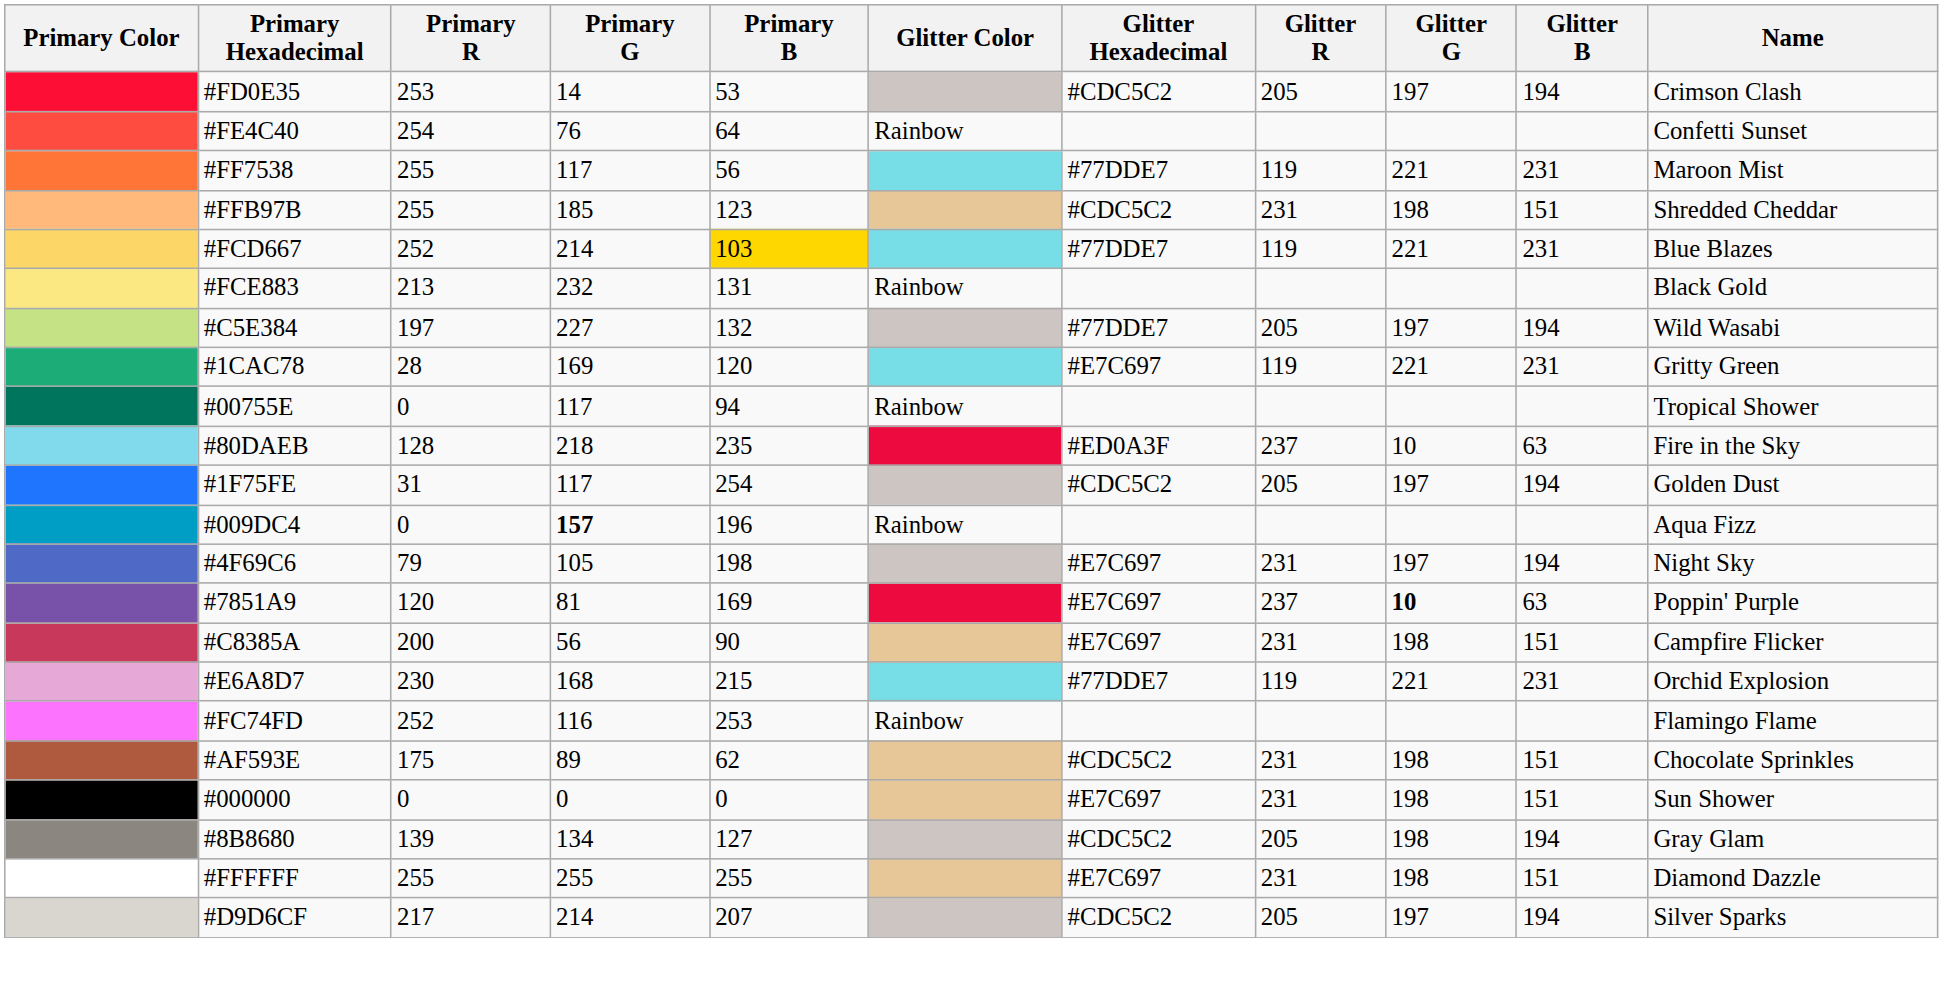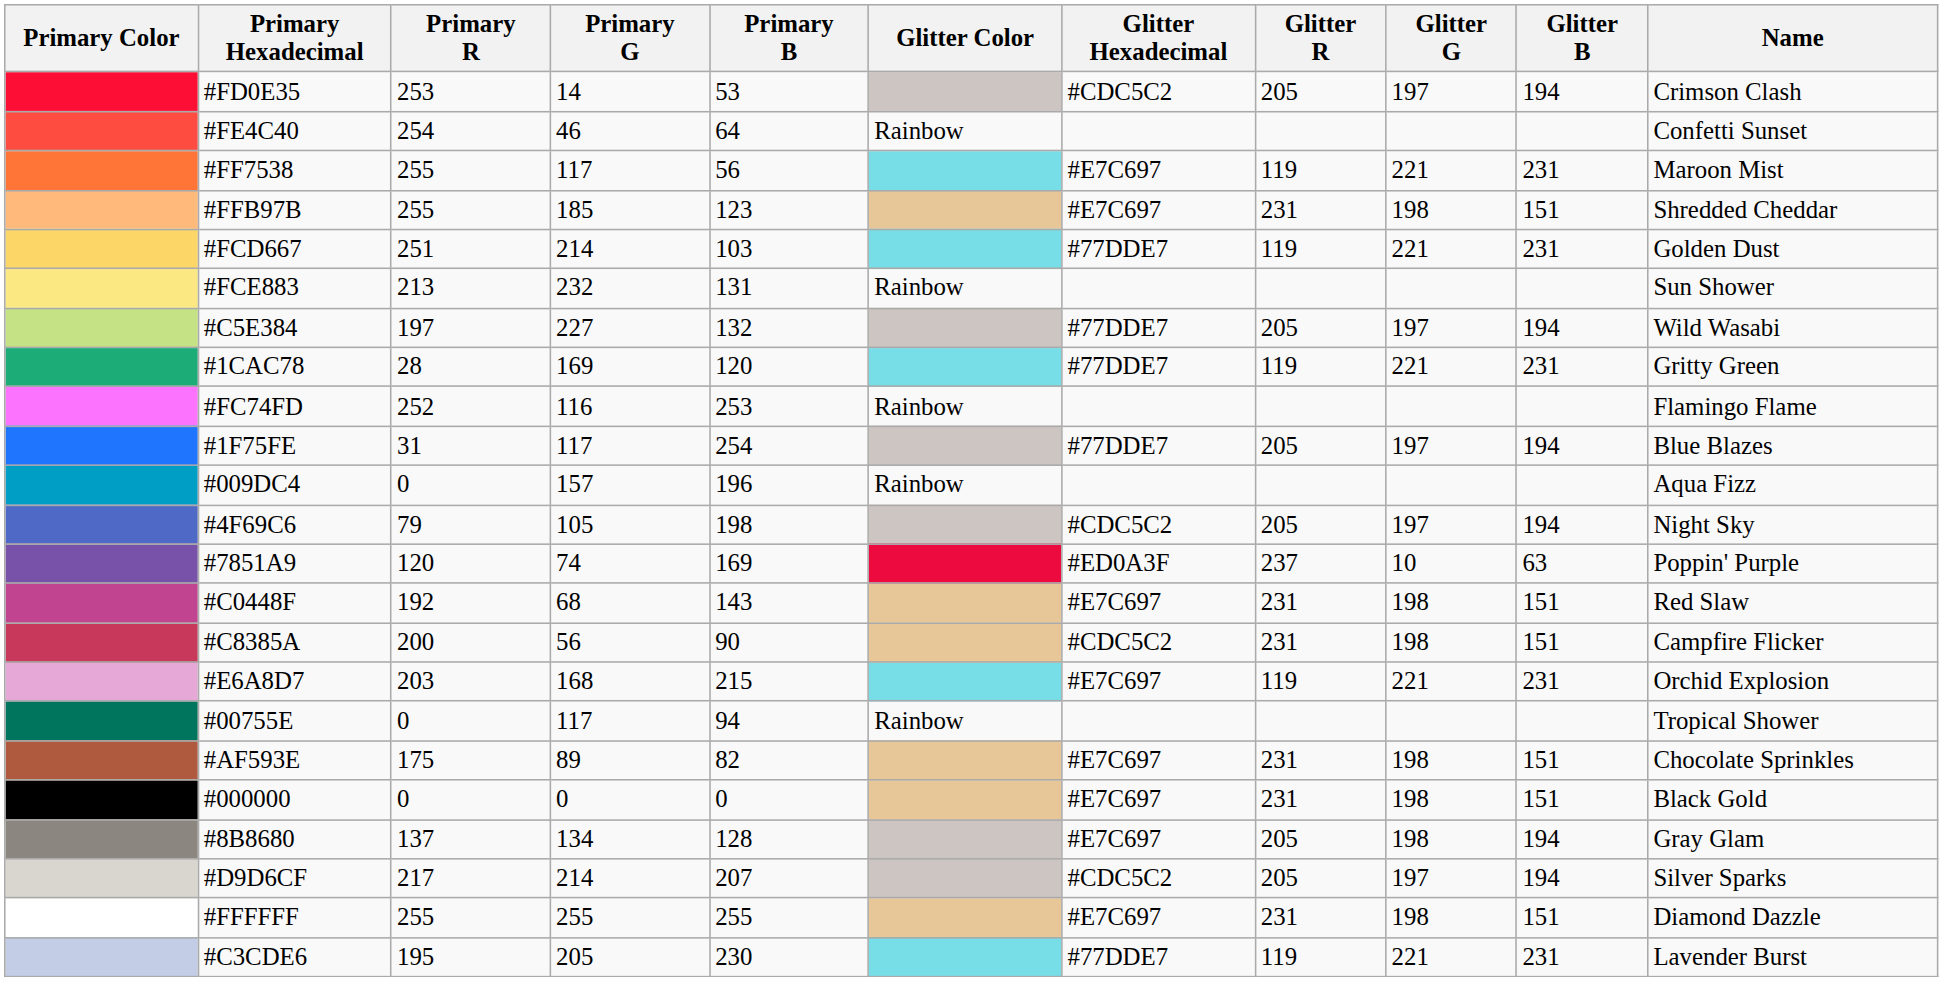#FE4C40 | Primary G: 76 -> 46
#FF7538 | Glitter Hexadecimal: #77DDE7 -> #E7C697
#FFB97B | Glitter Hexadecimal: #CDC5C2 -> #E7C697
#FCD667 | Primary R: 252 -> 251
#FCD667 | Primary B: gold background -> no background
#FCD667 | Name: Blue Blazes -> Golden Dust
#FCE883 | Name: Black Gold -> Sun Shower
#1CAC78 | Glitter Hexadecimal: #E7C697 -> #77DDE7
rows swapped: #00755E <-> #FC74FD
- row: #80DAEB | 128 | 218 | 235 | #ED0A3F | 237 | 10 | 63 | Fire in the Sky
#1F75FE | Glitter Hexadecimal: #CDC5C2 -> #77DDE7
#1F75FE | Name: Golden Dust -> Blue Blazes
#009DC4 | Primary G: bold -> normal
#4F69C6 | Glitter Hexadecimal: #E7C697 -> #CDC5C2
#4F69C6 | Glitter R: 231 -> 205
#7851A9 | Primary G: 81 -> 74
#7851A9 | Glitter Hexadecimal: #E7C697 -> #ED0A3F
#7851A9 | Glitter G: bold -> normal
+ row: #C0448F | 192 | 68 | 143 | #E7C697 | 231 | 198 | 151 | Red Slaw
#C8385A | Glitter Hexadecimal: #E7C697 -> #CDC5C2
#E6A8D7 | Primary R: 230 -> 203
#E6A8D7 | Glitter Hexadecimal: #77DDE7 -> #E7C697
#AF593E | Primary B: 62 -> 82
#AF593E | Glitter Hexadecimal: #CDC5C2 -> #E7C697
#000000 | Name: Sun Shower -> Black Gold
#8B8680 | Primary R: 139 -> 137
#8B8680 | Primary B: 127 -> 128
#8B8680 | Glitter Hexadecimal: #CDC5C2 -> #E7C697
rows swapped: #D9D6CF <-> #FFFFFF
+ row: #C3CDE6 | 195 | 205 | 230 | #77DDE7 | 119 | 221 | 231 | Lavender Burst
